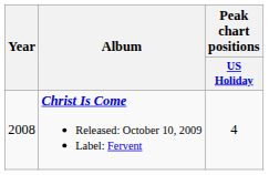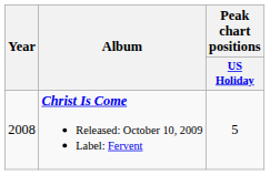Christ Is Come Released: October 10, 2009 Label: Fervent | Peak chart positions / US Holiday: 4 -> 5
